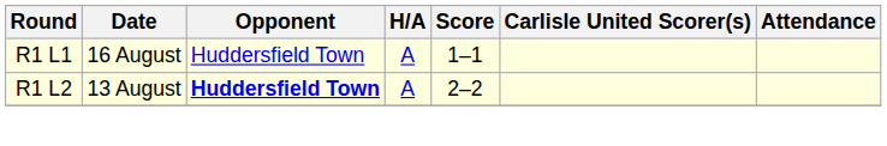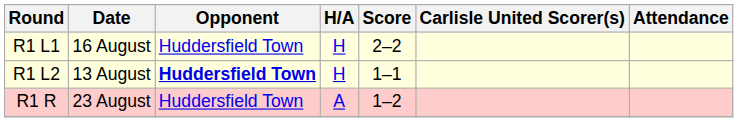R1 L1 | H/A: A -> H
R1 L1 | Score: 1–1 -> 2–2
R1 L2 | H/A: A -> H
R1 L2 | Score: 2–2 -> 1–1
+ row: R1 R | 23 August | Huddersfield Town | A | 1–2
